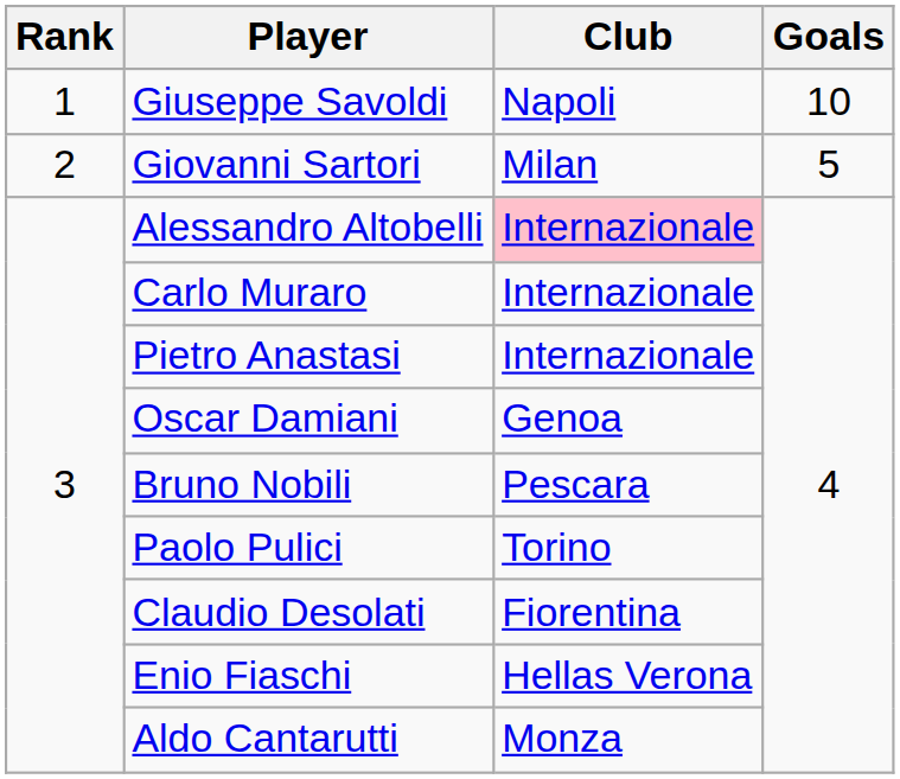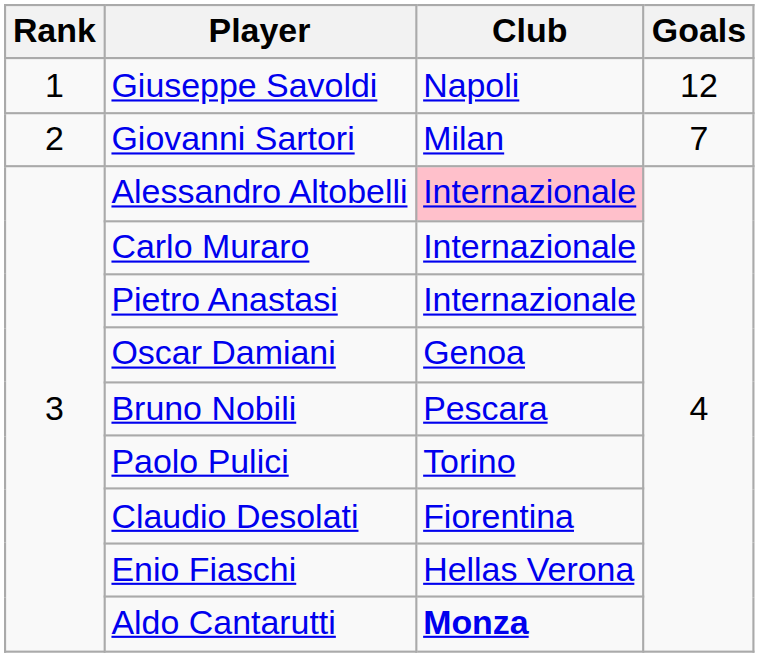Giuseppe Savoldi | Goals: 10 -> 12
Giovanni Sartori | Goals: 5 -> 7
Aldo Cantarutti | Club: normal -> bold
